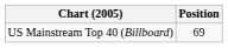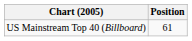US Mainstream Top 40 (Billboard) | Position: 69 -> 61
